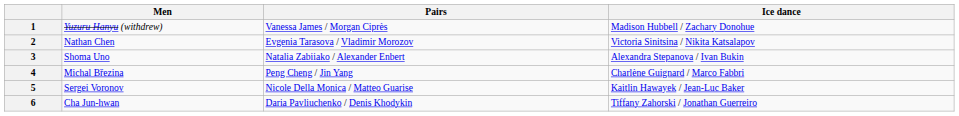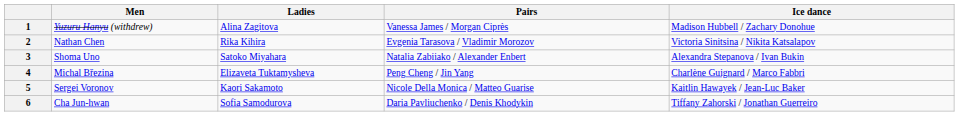+ column: Ladies | Alina Zagitova | Rika Kihira | Satoko Miyahara | Elizaveta Tuktamysheva | Kaori Sakamoto | Sofia Samodurova
